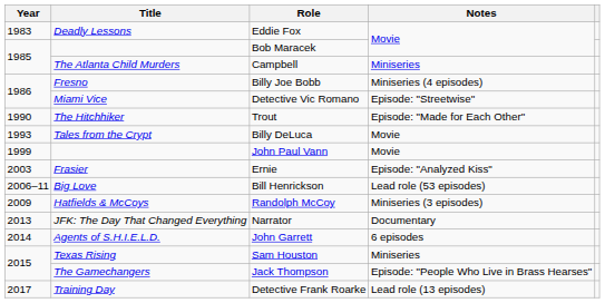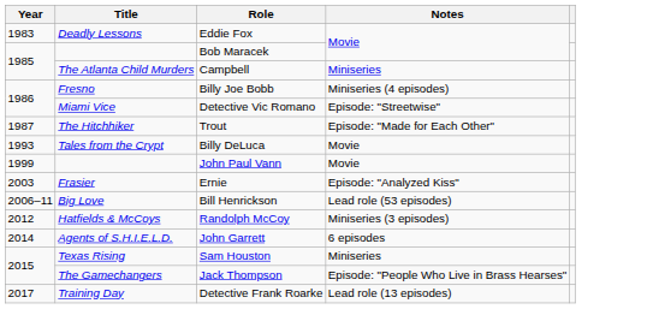Trout | Year: 1990 -> 1987
Randolph McCoy | Year: 2009 -> 2012
- row: 2013 | JFK: The Day That Changed Everything | Narrator | Documentary
